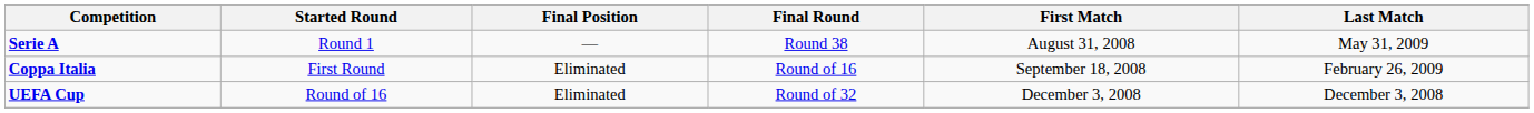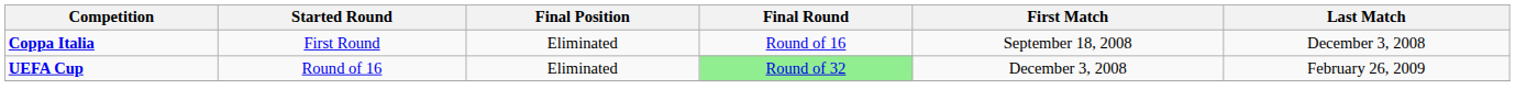- row: Serie A | Round 1 | — | Round 38 | August 31, 2008 | May 31, 2009
Coppa Italia | Last Match: February 26, 2009 -> December 3, 2008
UEFA Cup | Final Round: no background -> lightgreen background
UEFA Cup | Last Match: December 3, 2008 -> February 26, 2009
